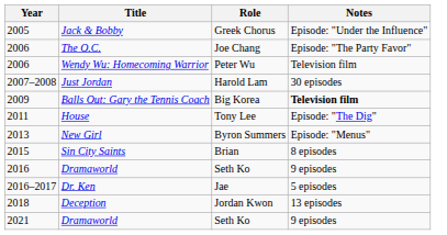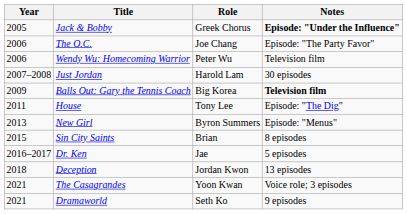Jack & Bobby | Notes: normal -> bold
- row: 2016 | Dramaworld | Seth Ko | 9 episodes
+ row: 2021 | The Casagrandes | Yoon Kwan | Voice role; 3 episodes
